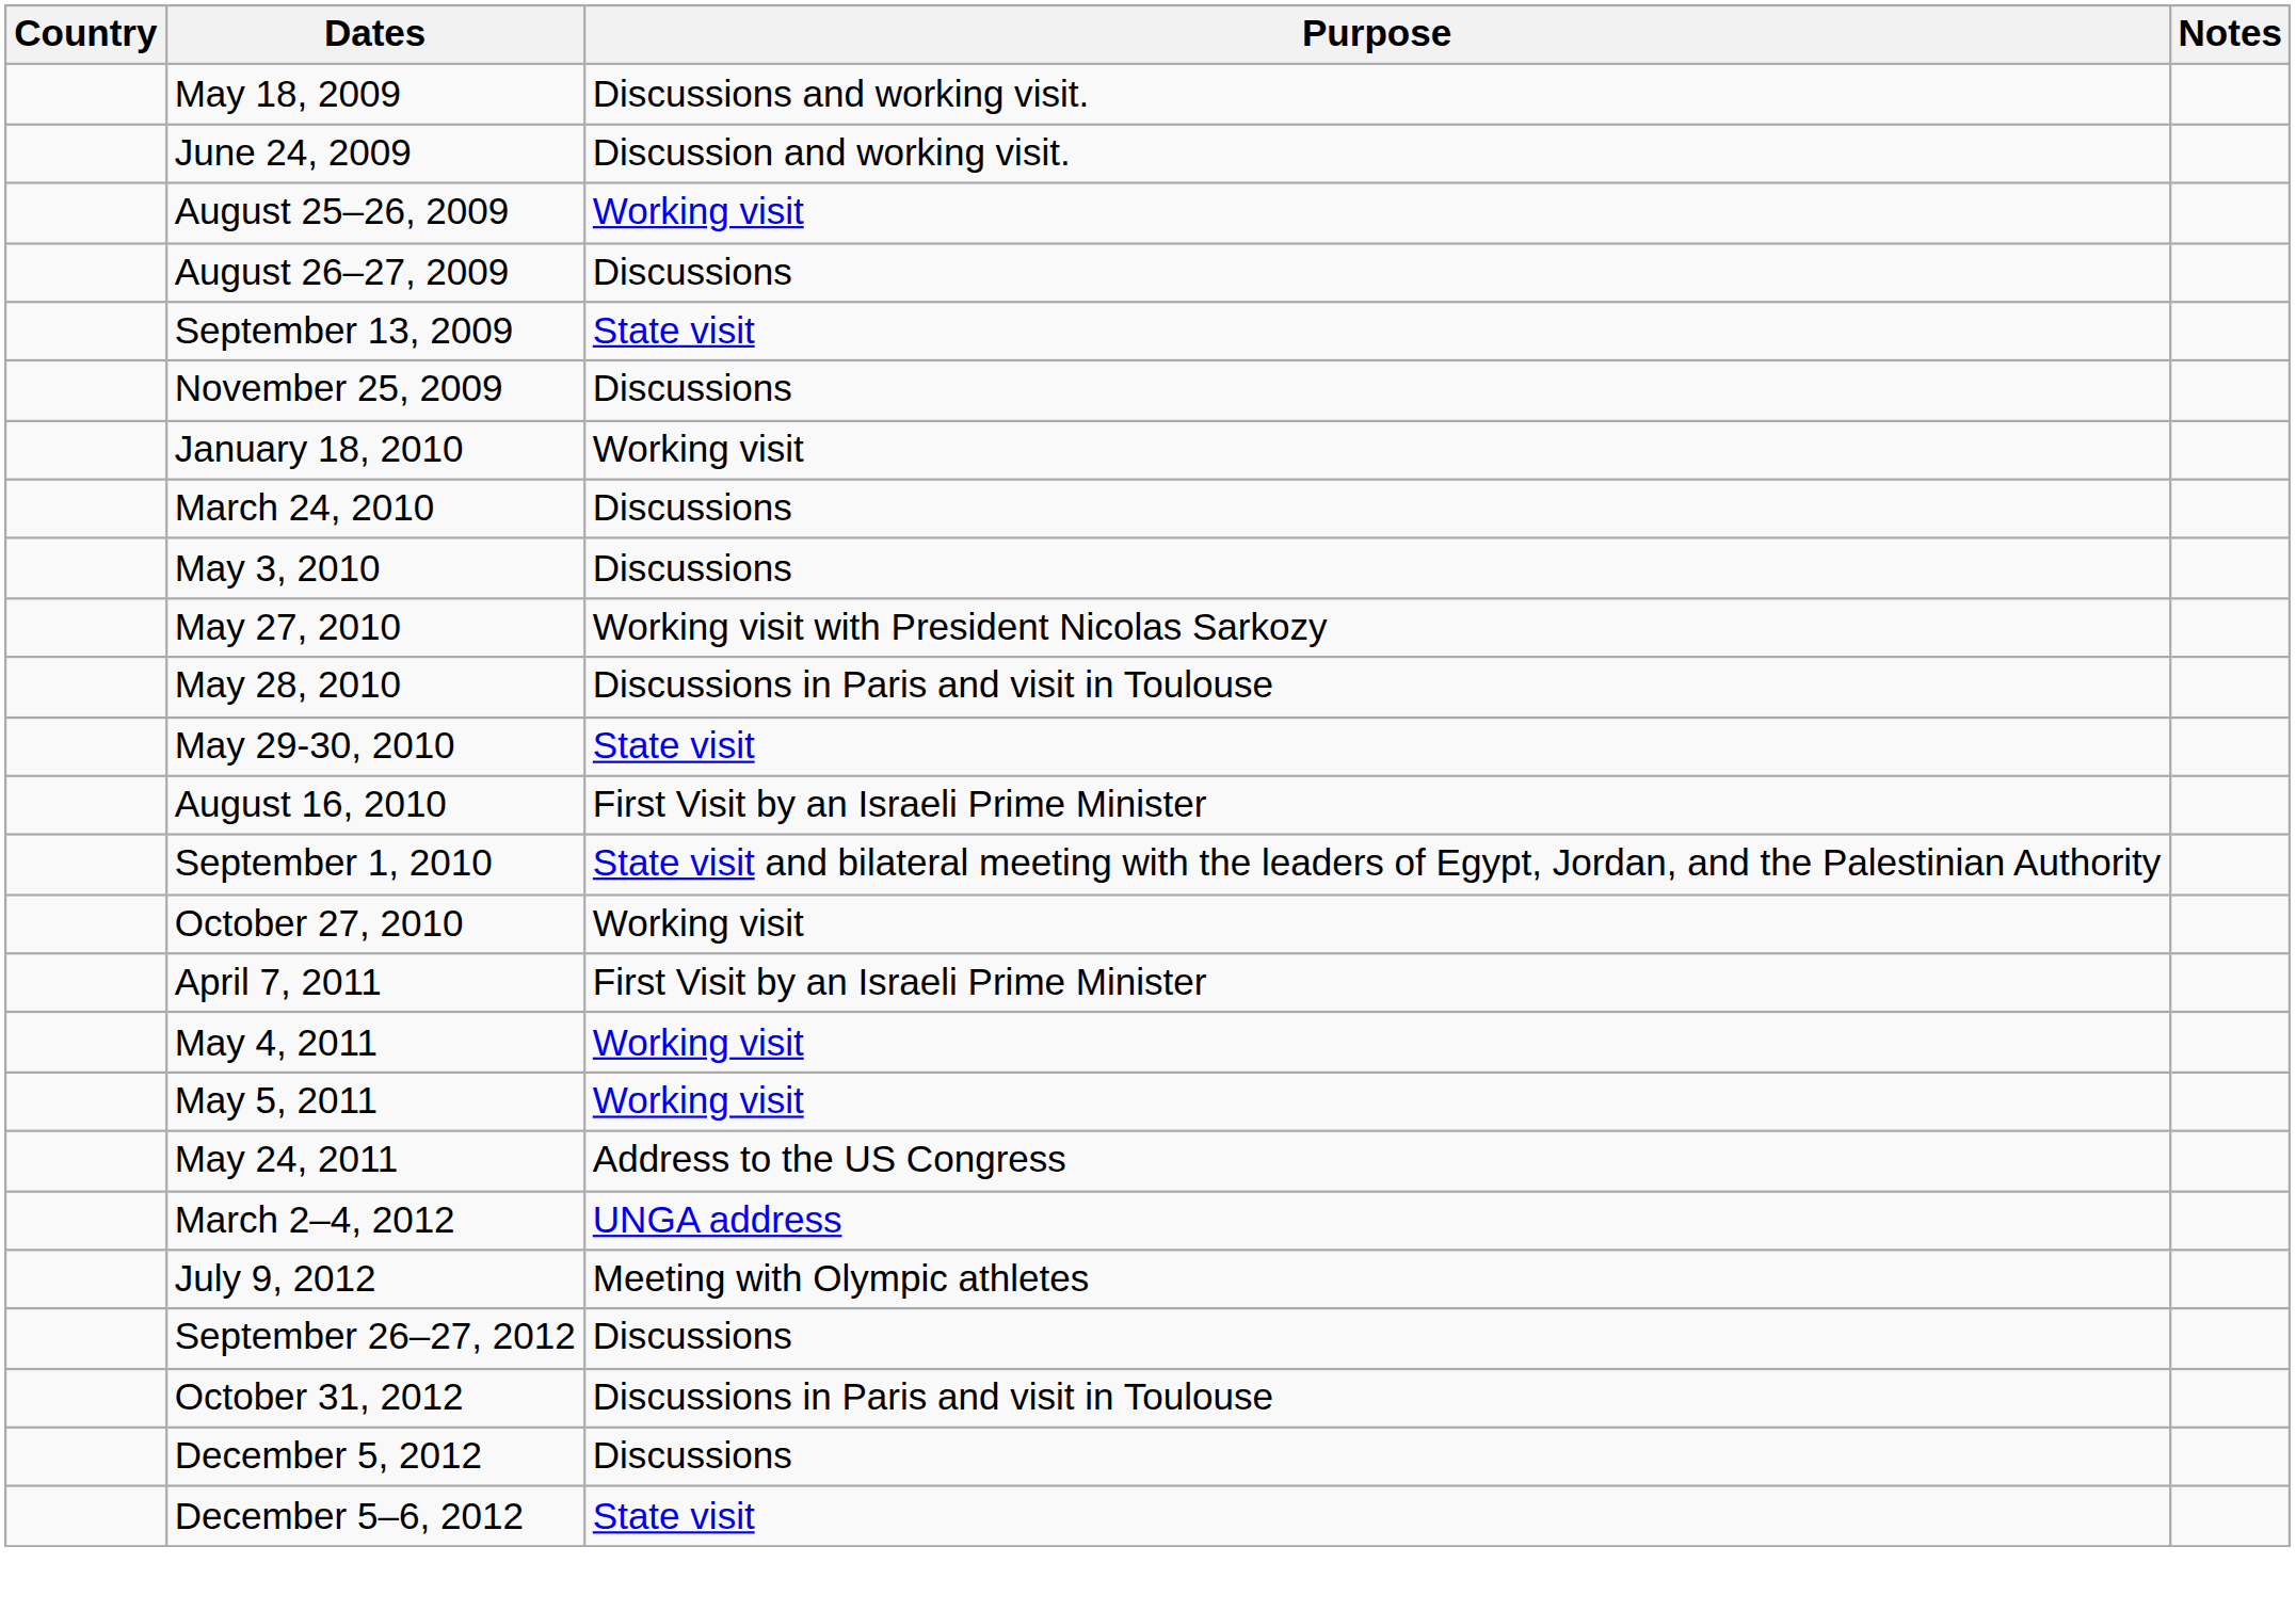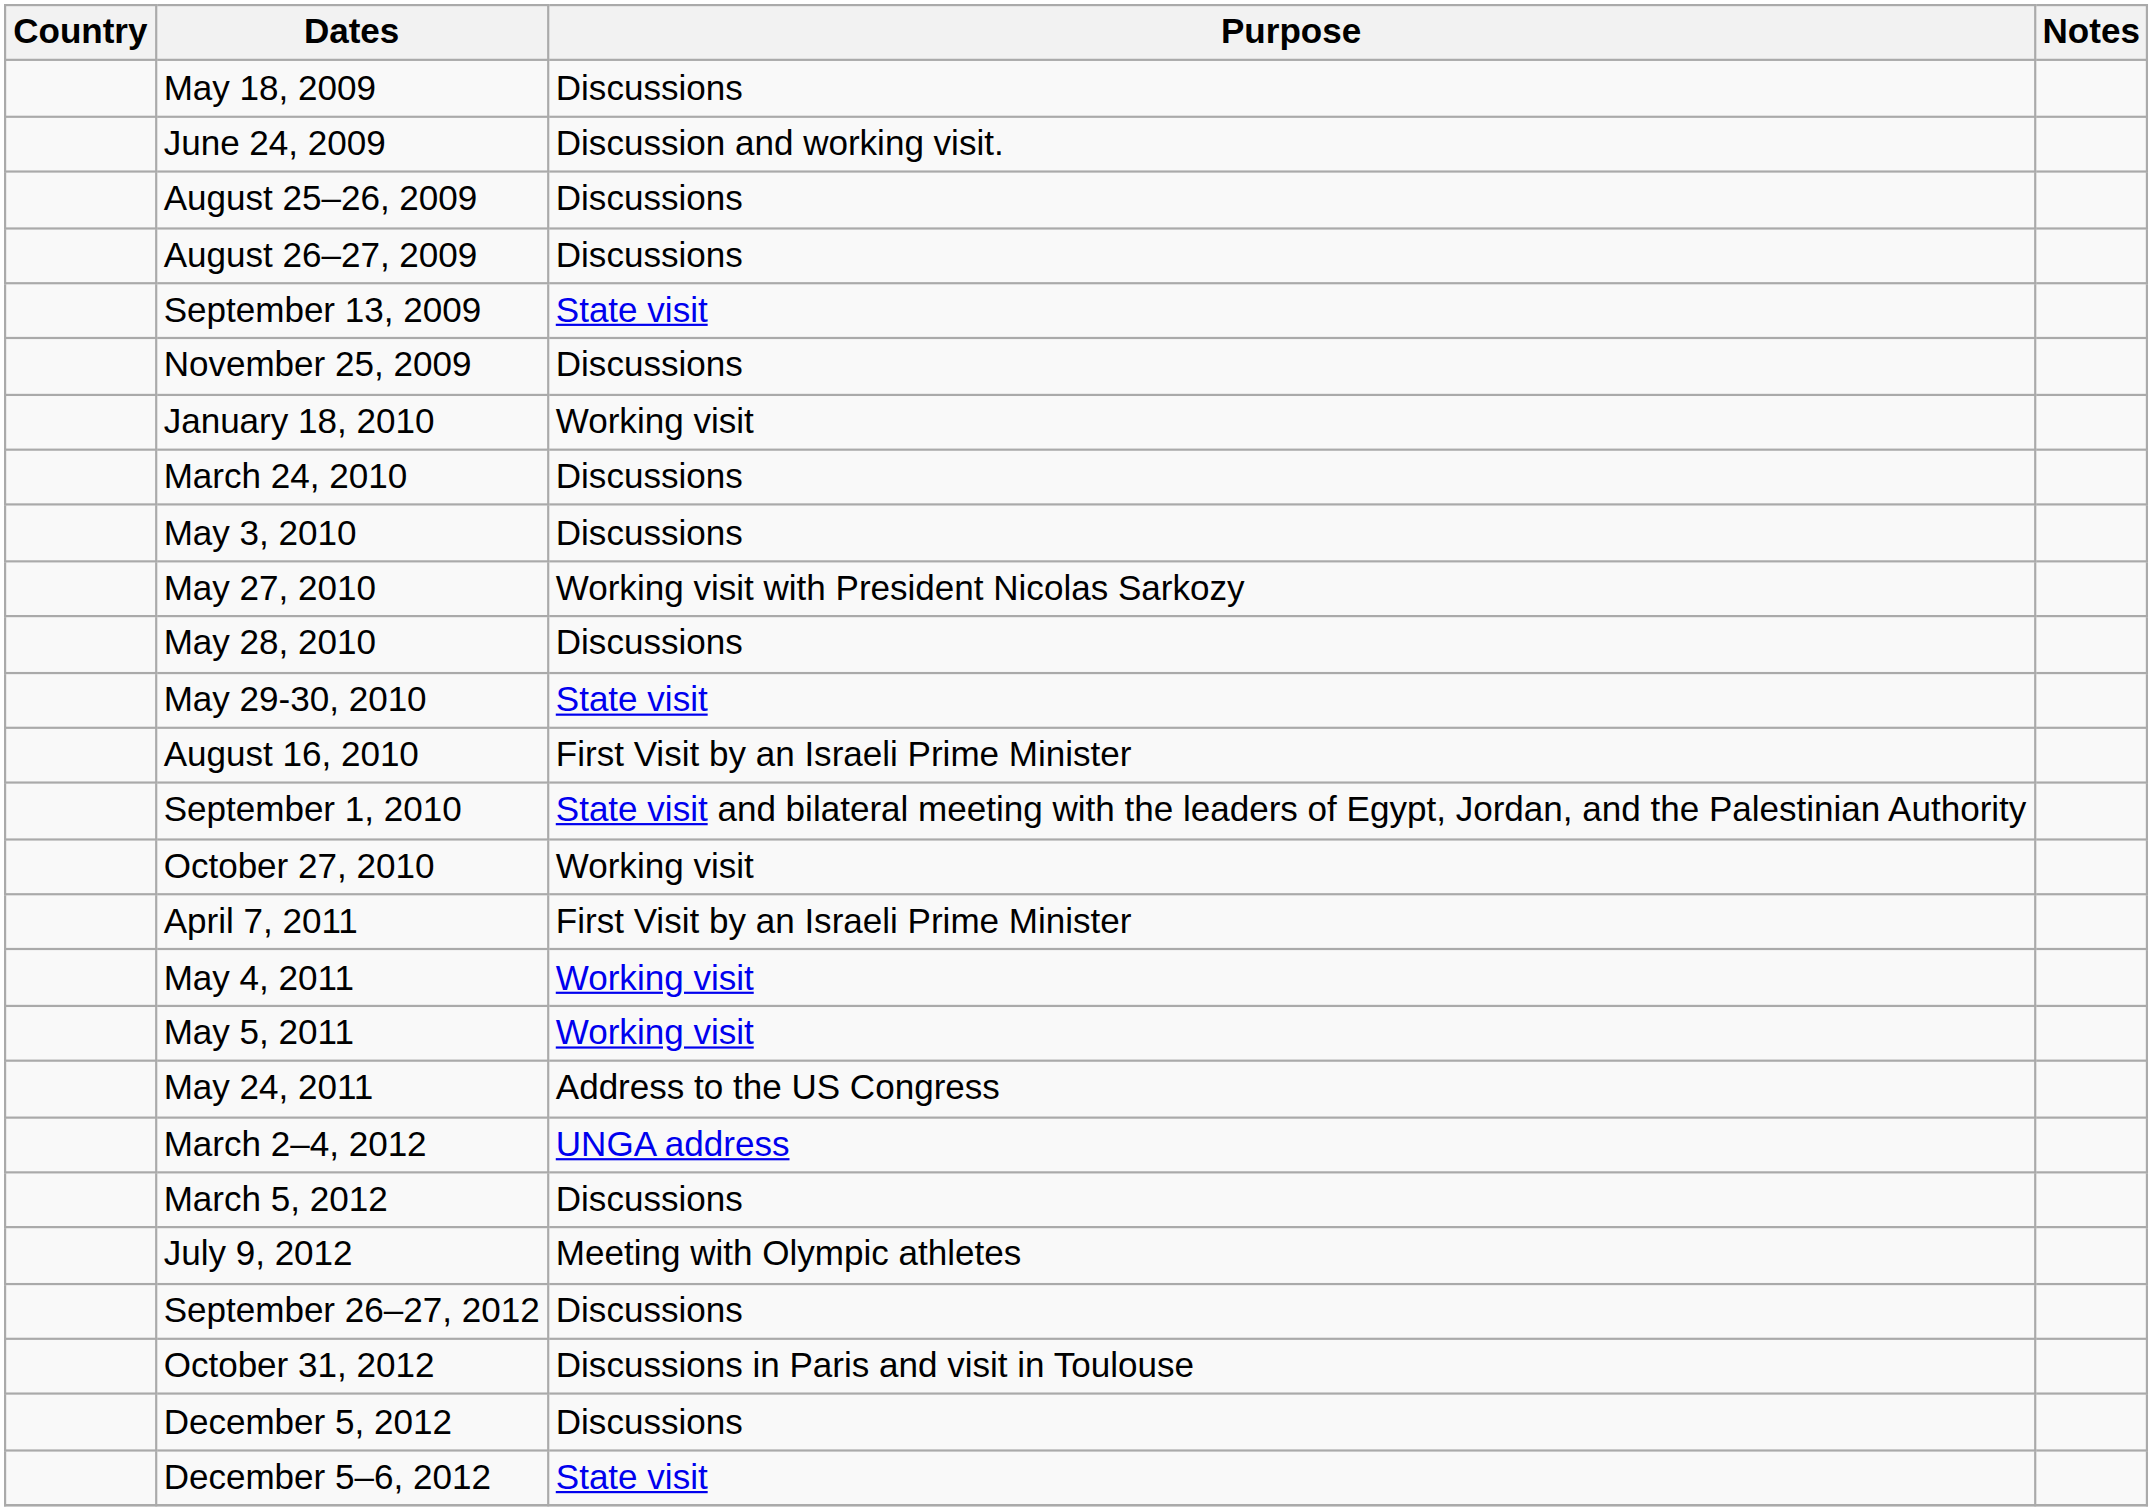May 18, 2009 | Purpose: Discussions and working visit. -> Discussions
August 25–26, 2009 | Purpose: Working visit -> Discussions
May 28, 2010 | Purpose: Discussions in Paris and visit in Toulouse -> Discussions
+ row: March 5, 2012 | Discussions
